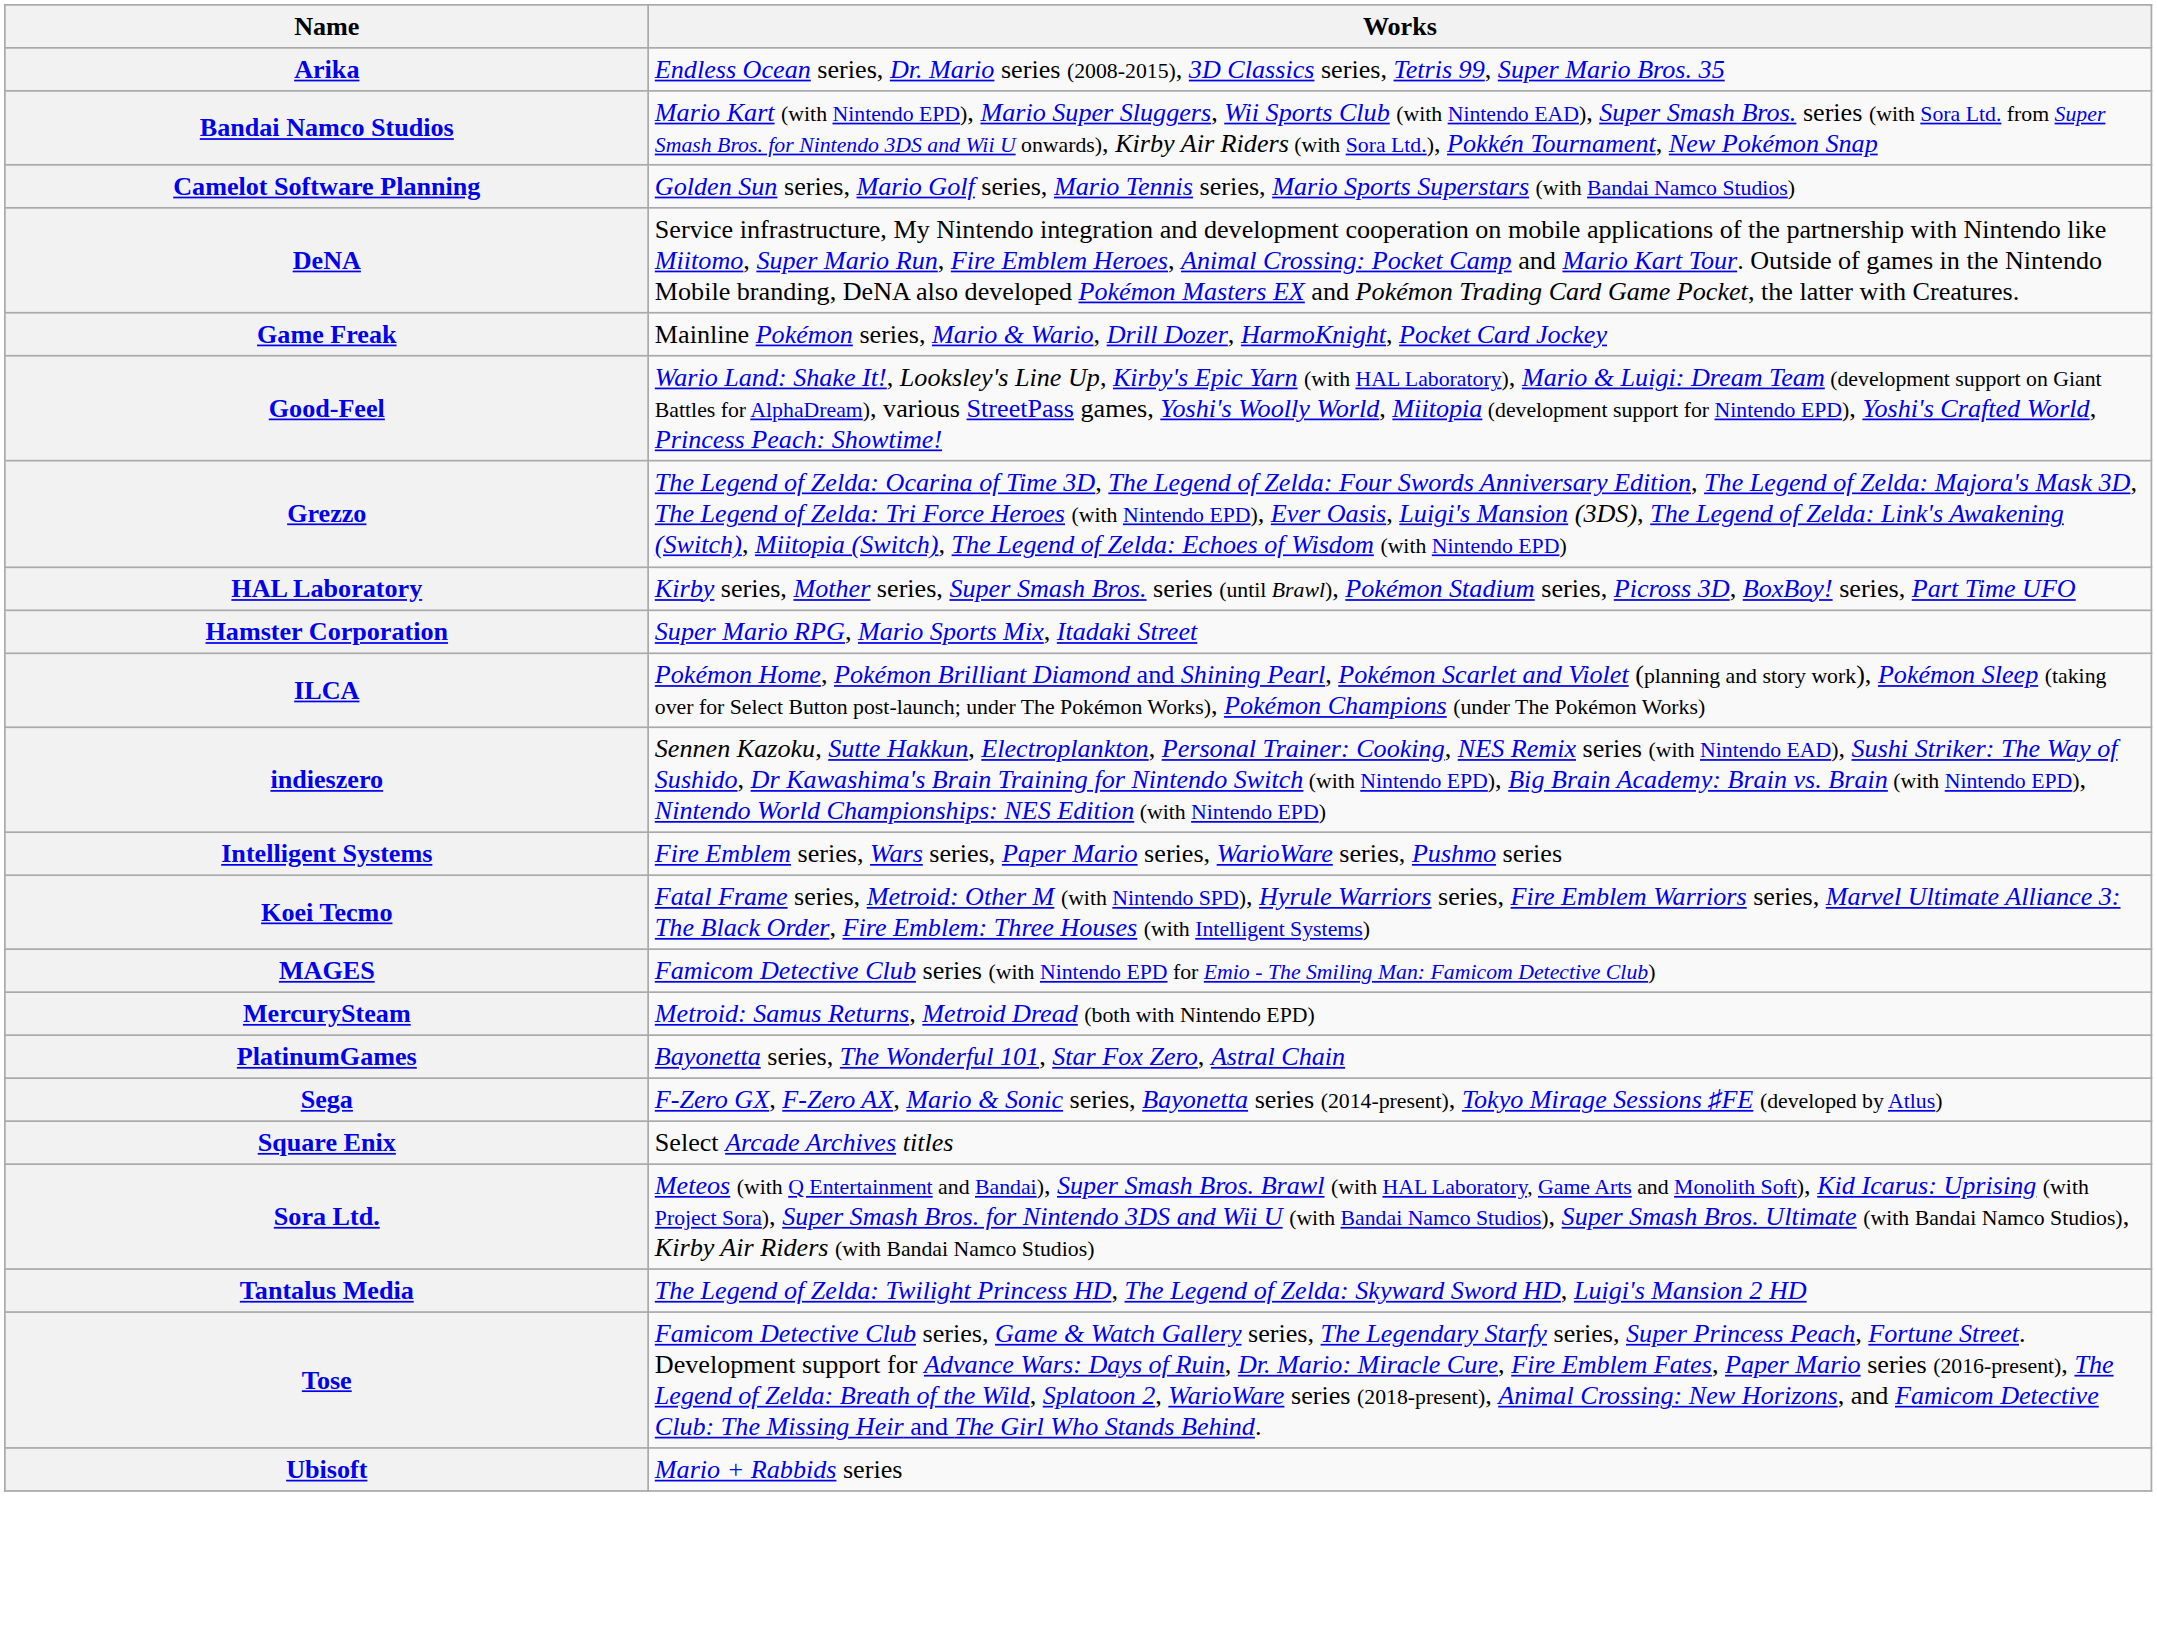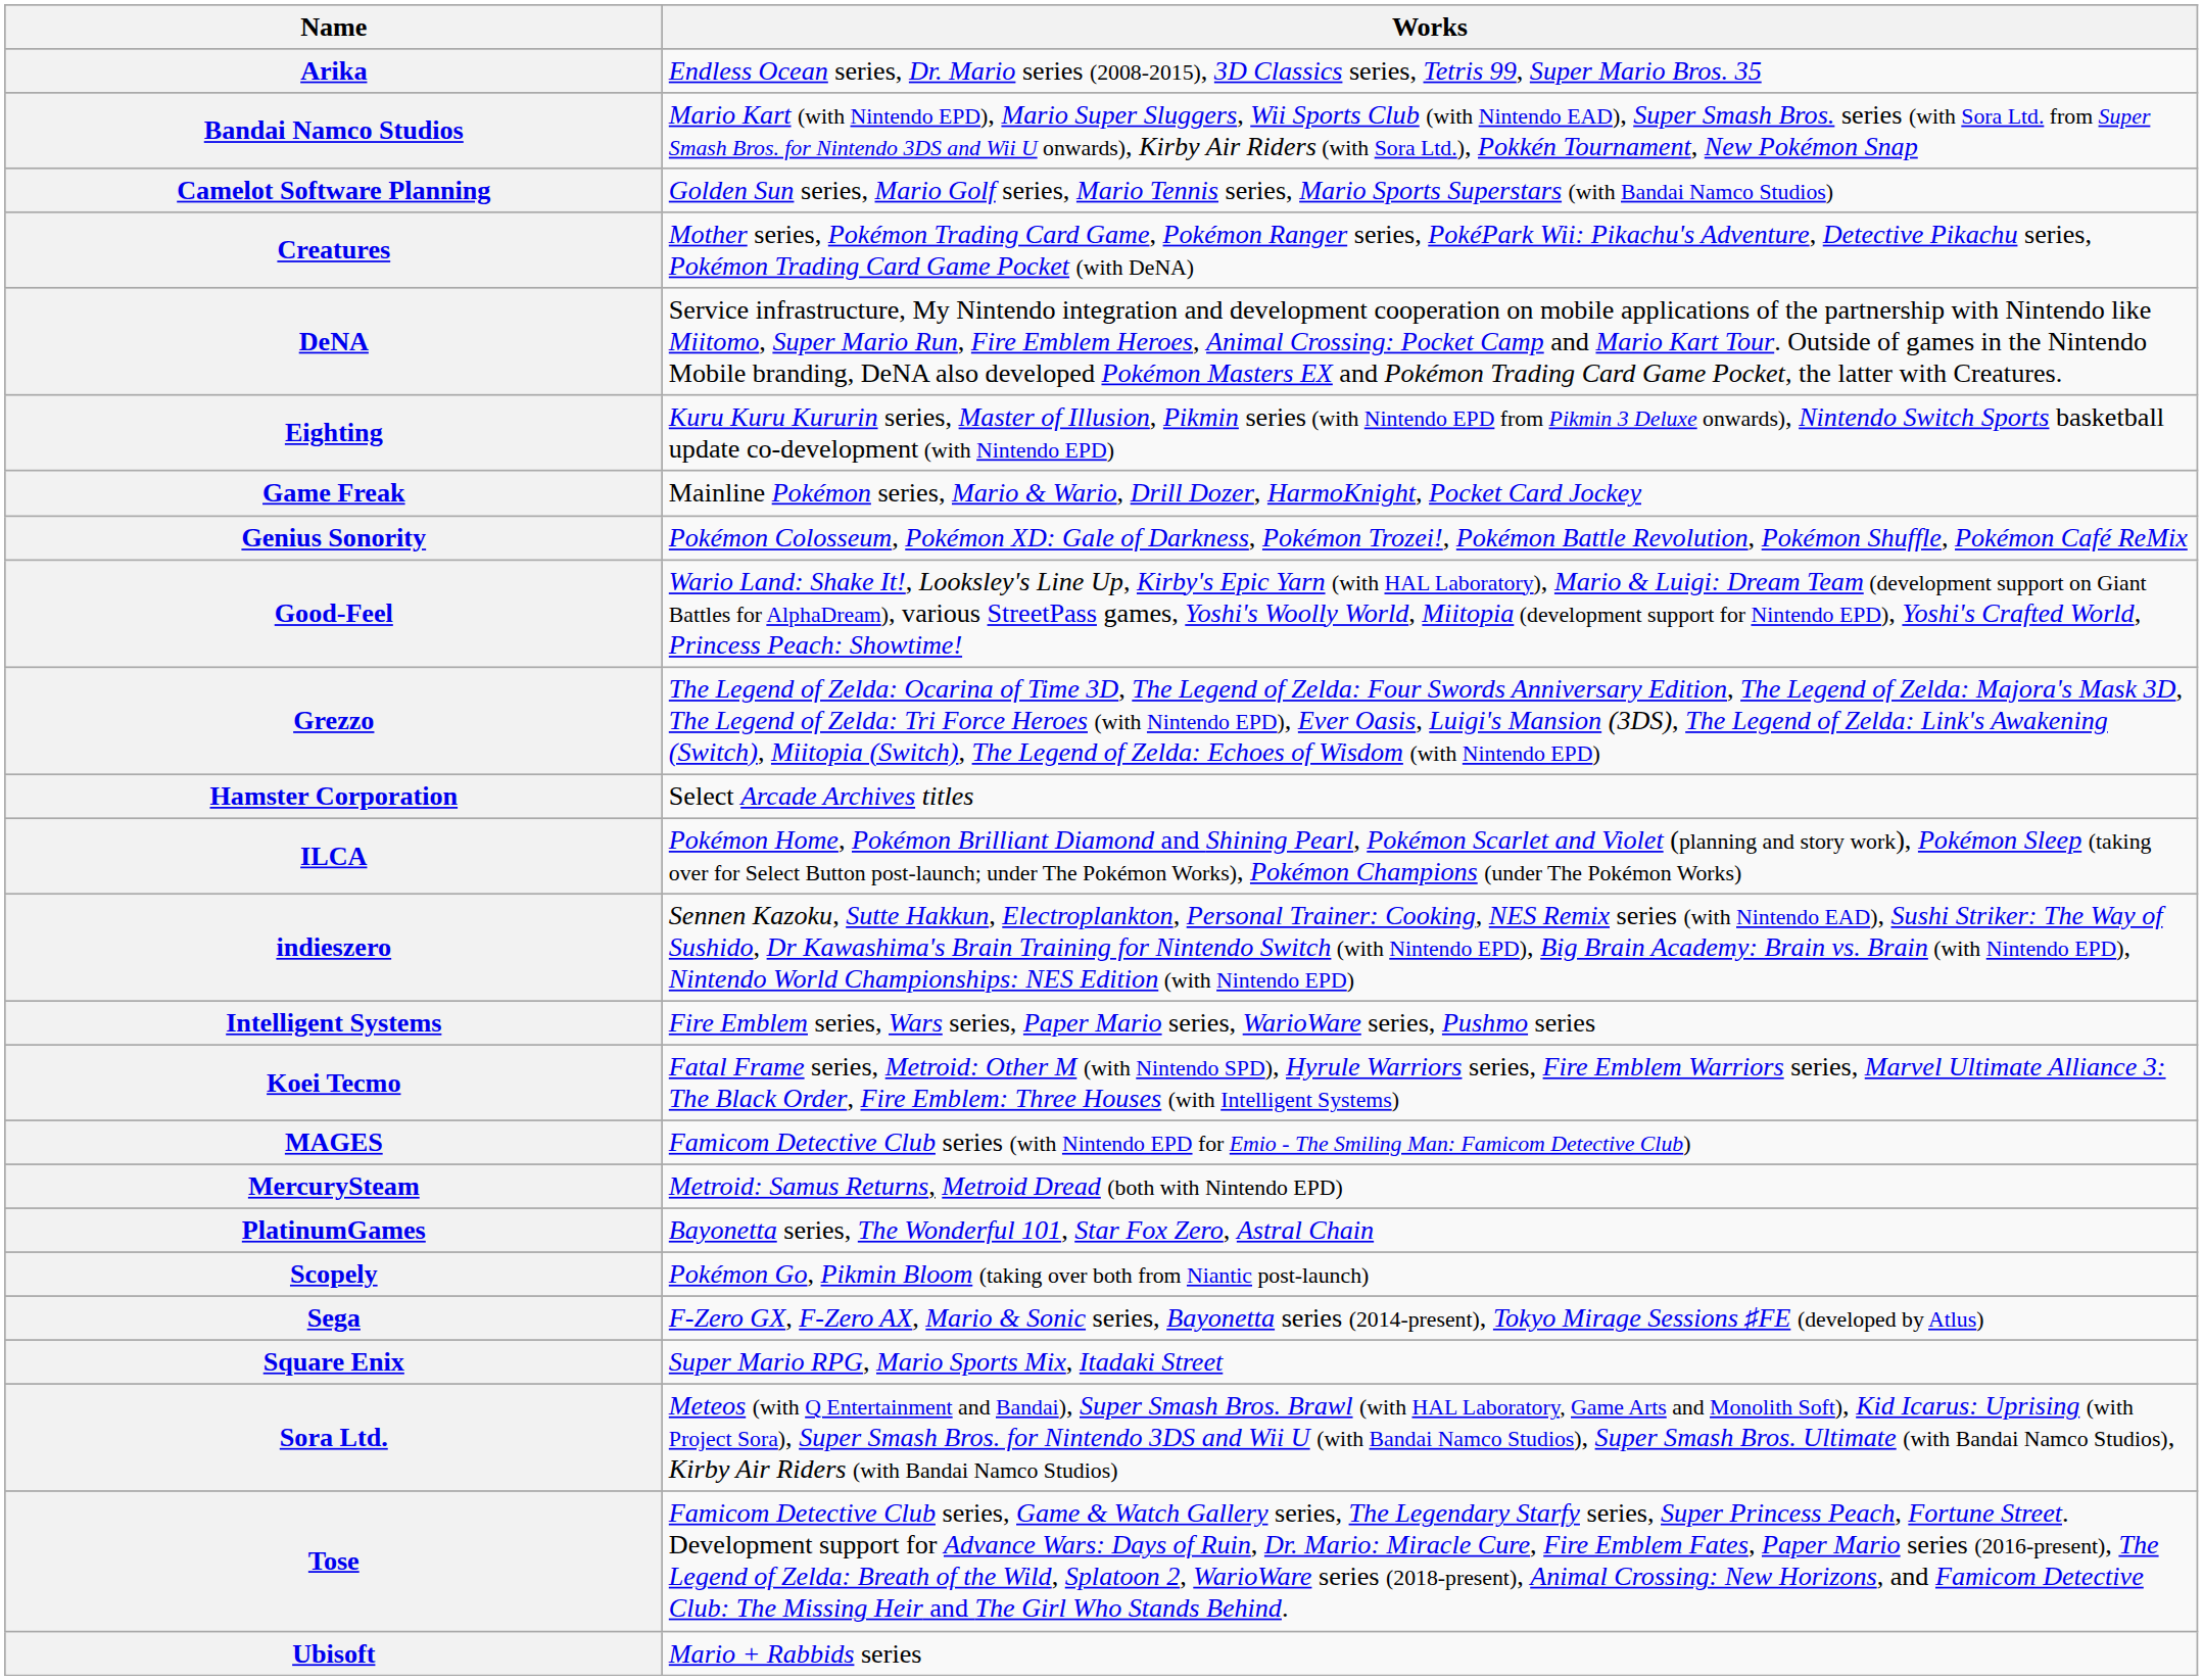+ row: Creatures | Mother series, Pokémon Trading Card Game, Pokémon Ranger series, PokéPark Wii: Pikachu's Adventure, Detective Pikachu series, Pokémon Trading Card Game Pocket (with DeNA)
+ row: Eighting | Kuru Kuru Kururin series, Master of Illusion, Pikmin series (with Nintendo EPD from Pikmin 3 Deluxe onwards), Nintendo Switch Sports basketball update co-development (with Nintendo EPD)
+ row: Genius Sonority | Pokémon Colosseum, Pokémon XD: Gale of Darkness, Pokémon Trozei!, Pokémon Battle Revolution, Pokémon Shuffle, Pokémon Café ReMix
- row: HAL Laboratory | Kirby series, Mother series, Super Smash Bros. series (until Brawl), Pokémon Stadium series, Picross 3D, BoxBoy! series, Part Time UFO
Hamster Corporation | Works: Super Mario RPG, Mario Sports Mix, Itadaki Street -> Select Arcade Archives titles
+ row: Scopely | Pokémon Go, Pikmin Bloom (taking over both from Niantic post-launch)
Square Enix | Works: Select Arcade Archives titles -> Super Mario RPG, Mario Sports Mix, Itadaki Street
- row: Tantalus Media | The Legend of Zelda: Twilight Princess HD, The Legend of Zelda: Skyward Sword HD, Luigi's Mansion 2 HD
